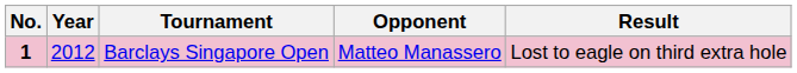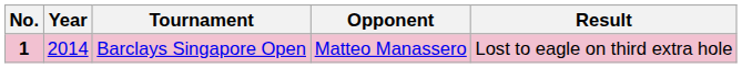Barclays Singapore Open | Year: 2012 -> 2014
